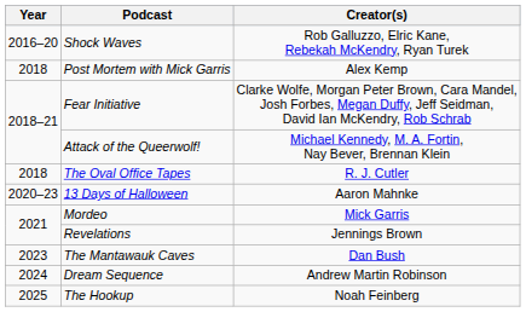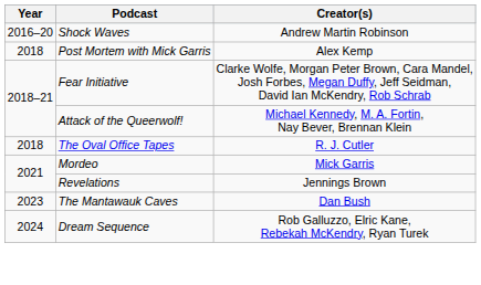Shock Waves | Creator(s): Rob Galluzzo, Elric Kane, Rebekah McKendry, Ryan Turek -> Andrew Martin Robinson
- row: 2020–23 | 13 Days of Halloween | Aaron Mahnke
Dream Sequence | Creator(s): Andrew Martin Robinson -> Rob Galluzzo, Elric Kane, Rebekah McKendry, Ryan Turek
- row: 2025 | The Hookup | Noah Feinberg
